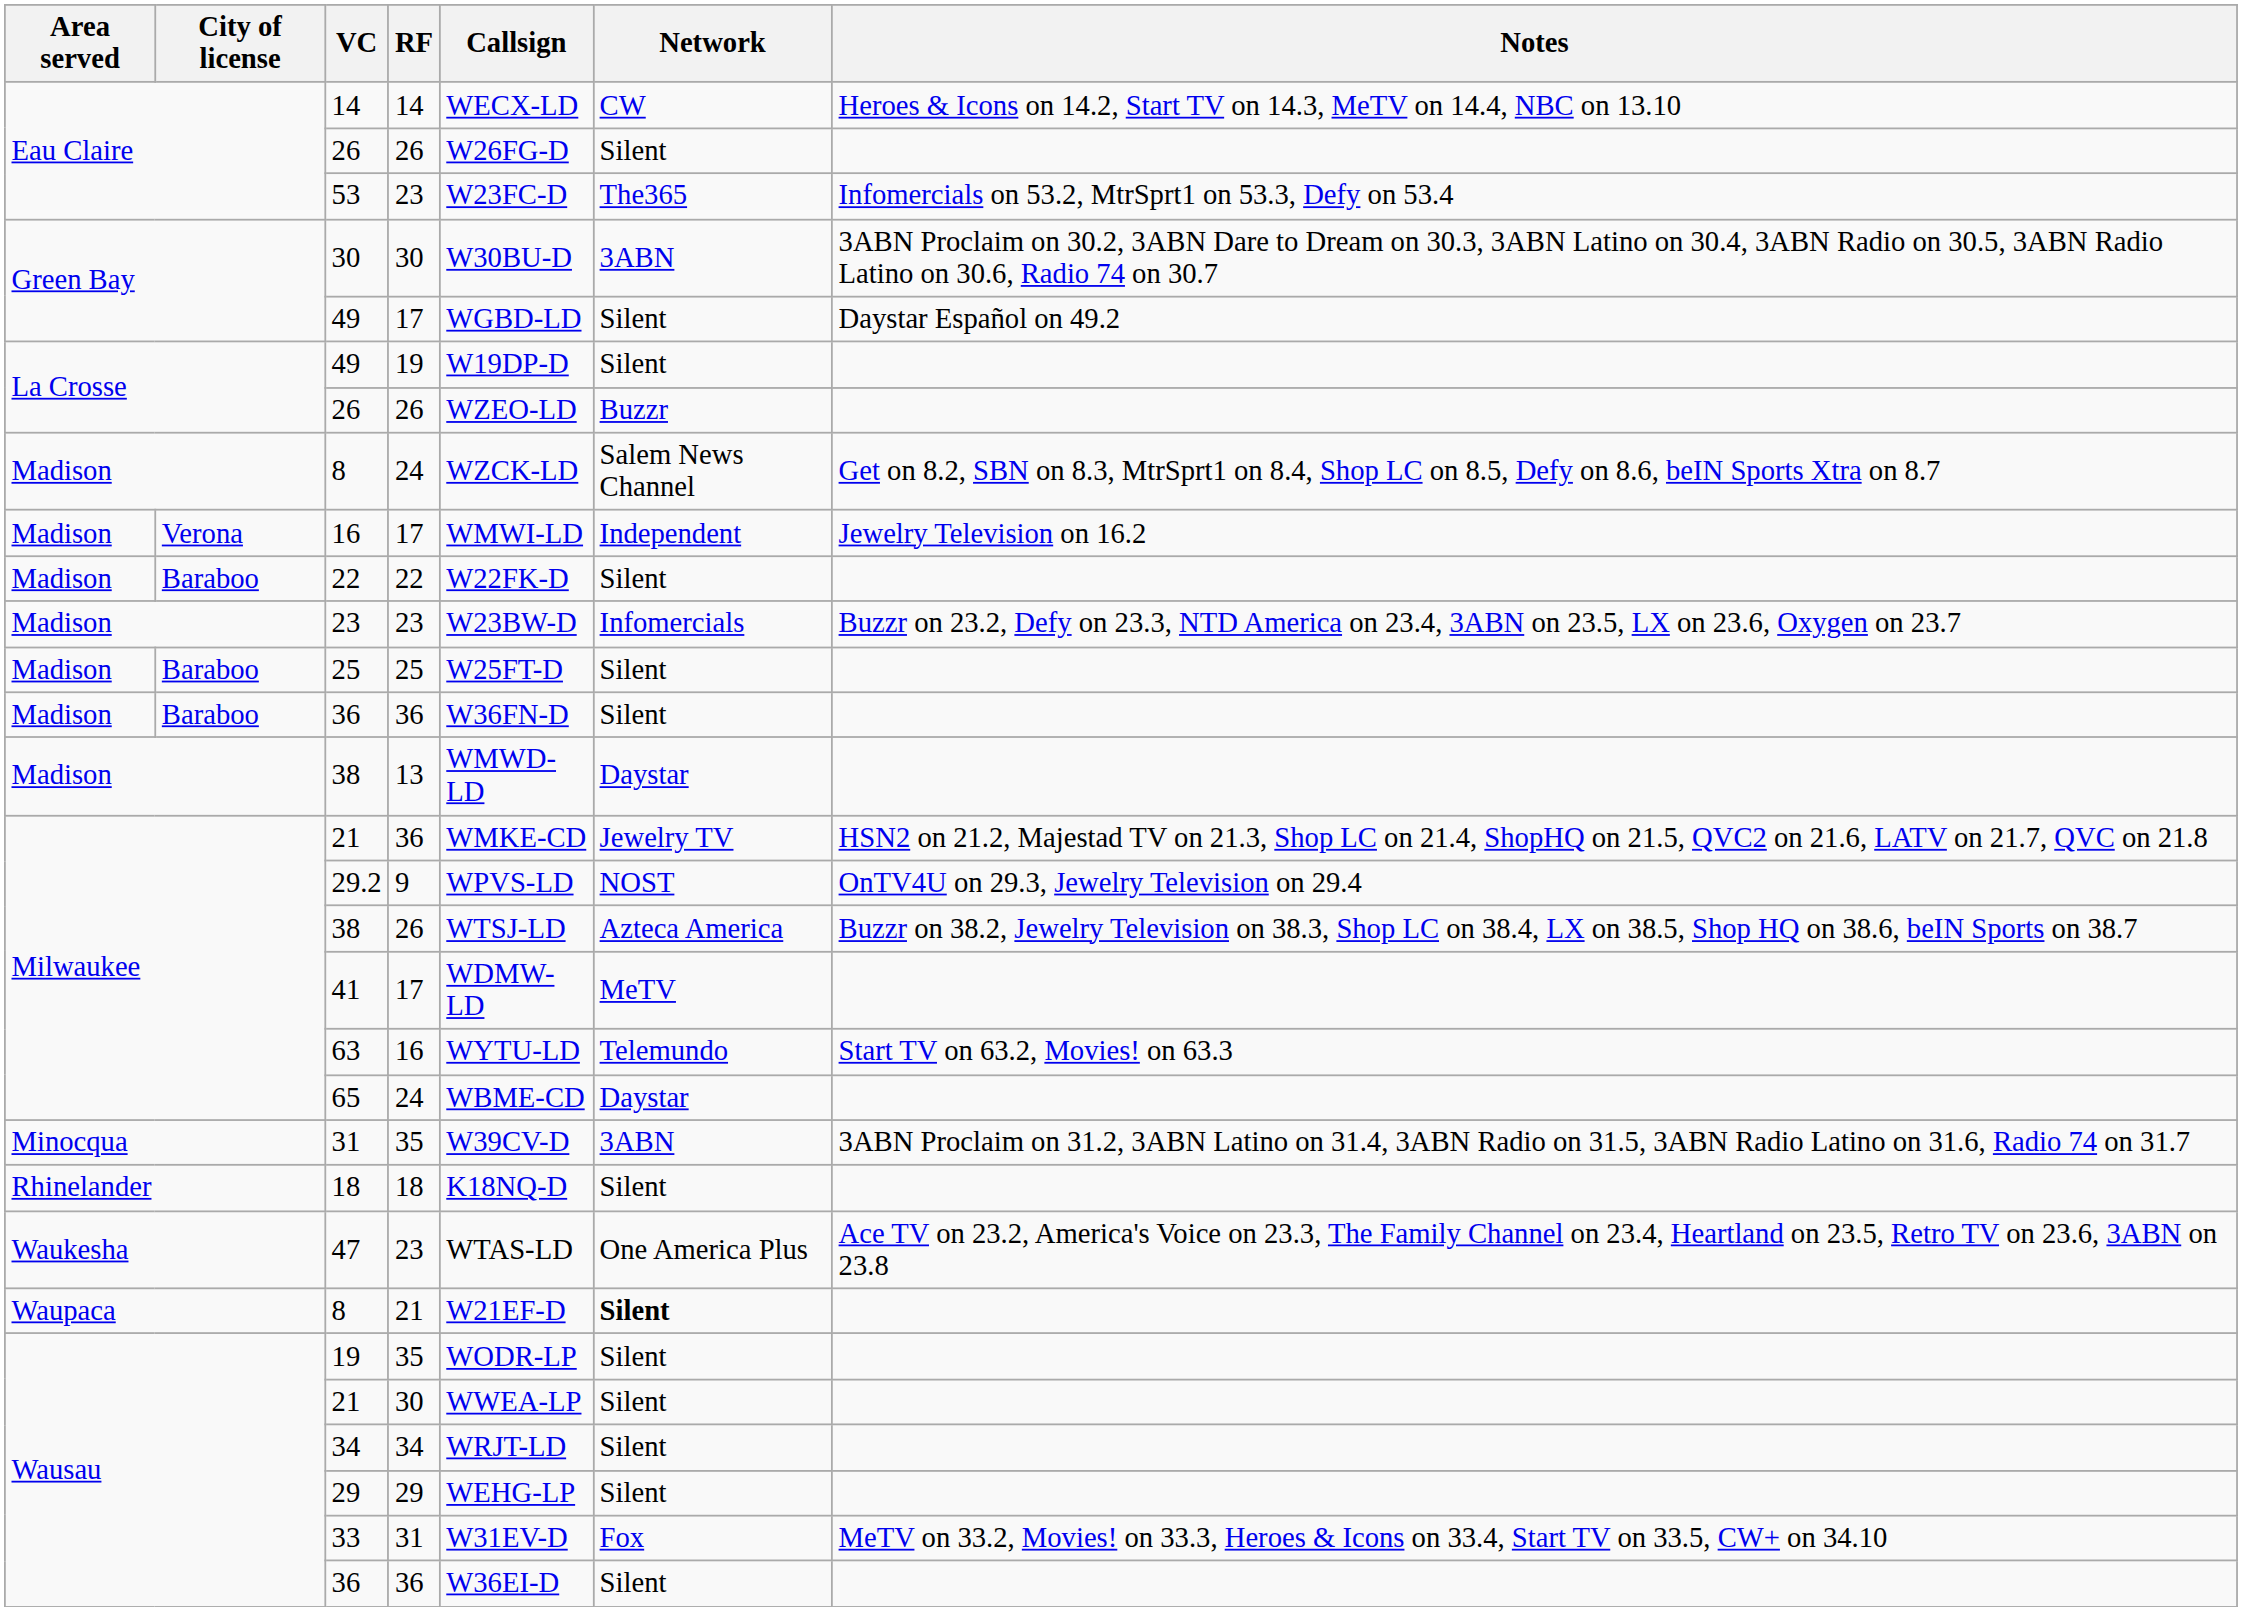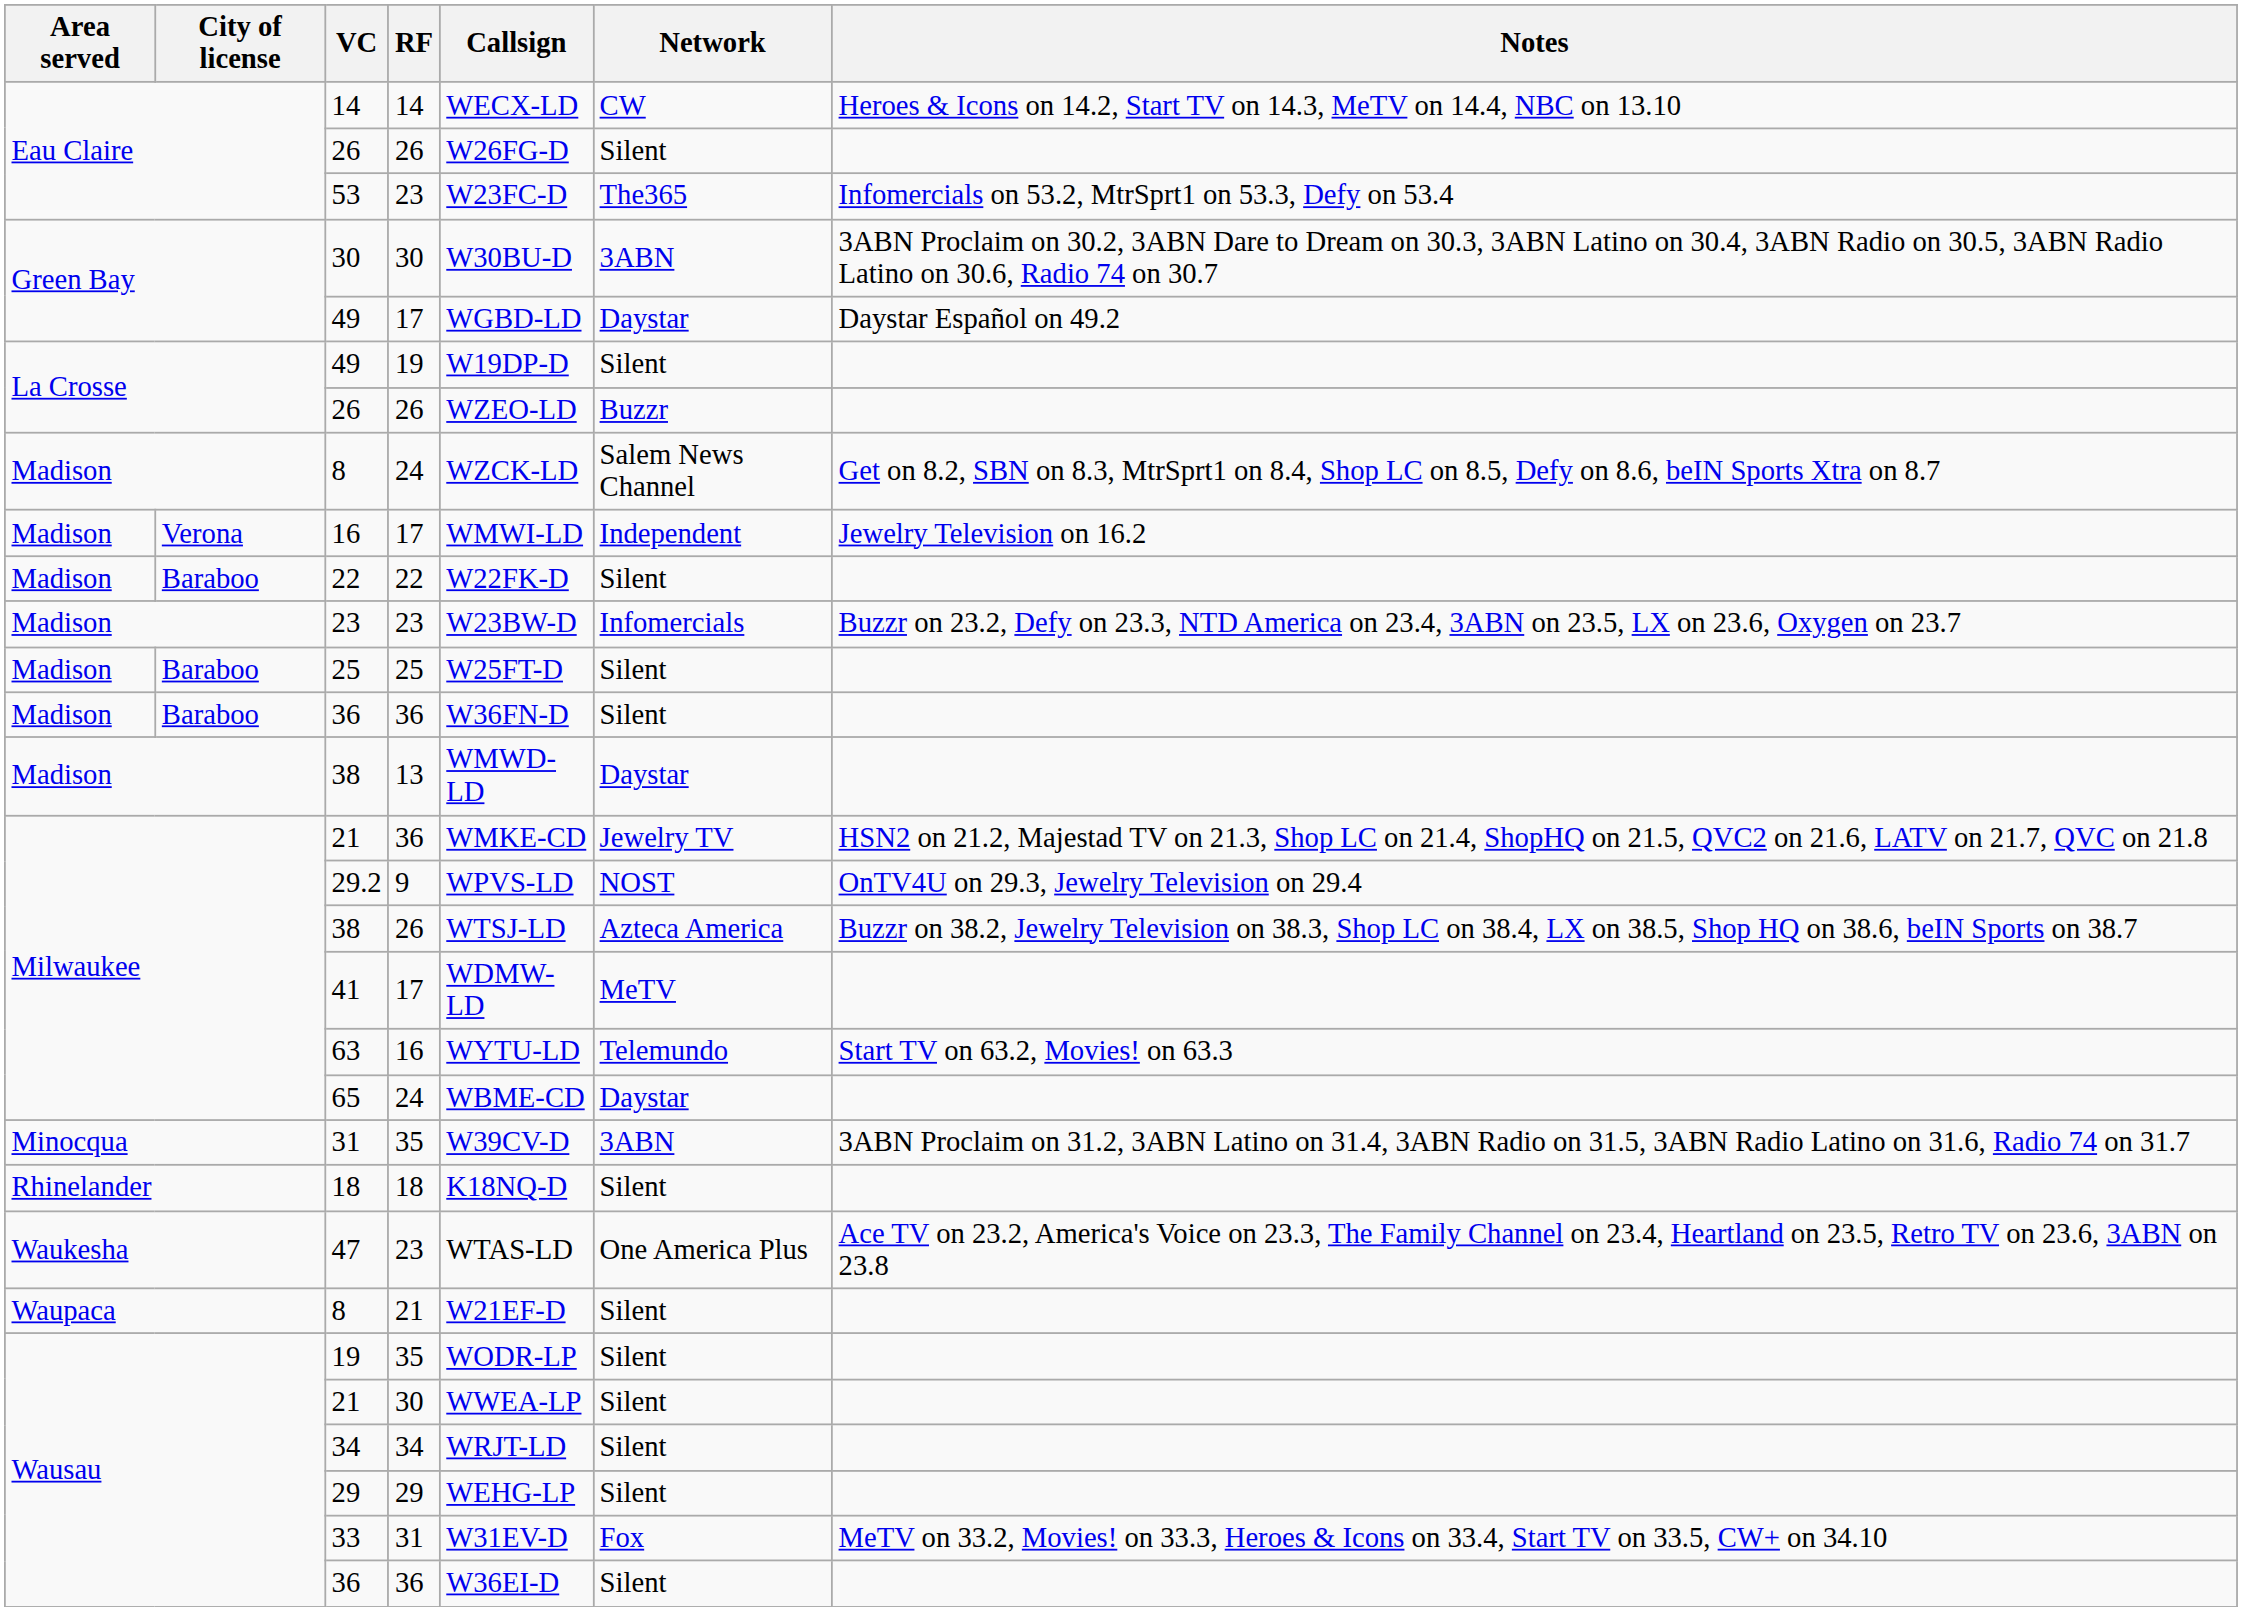Green Bay / 49 | Network: Silent -> Daystar
Waupaca / 8 | Network: bold -> normal
